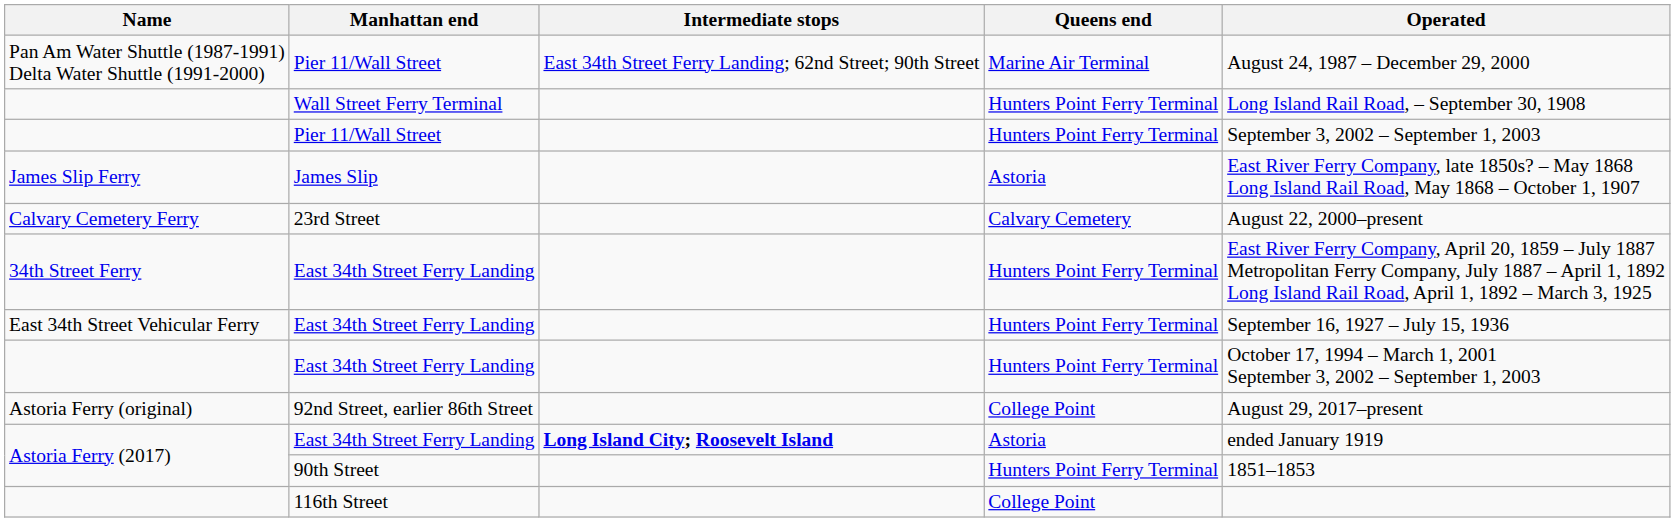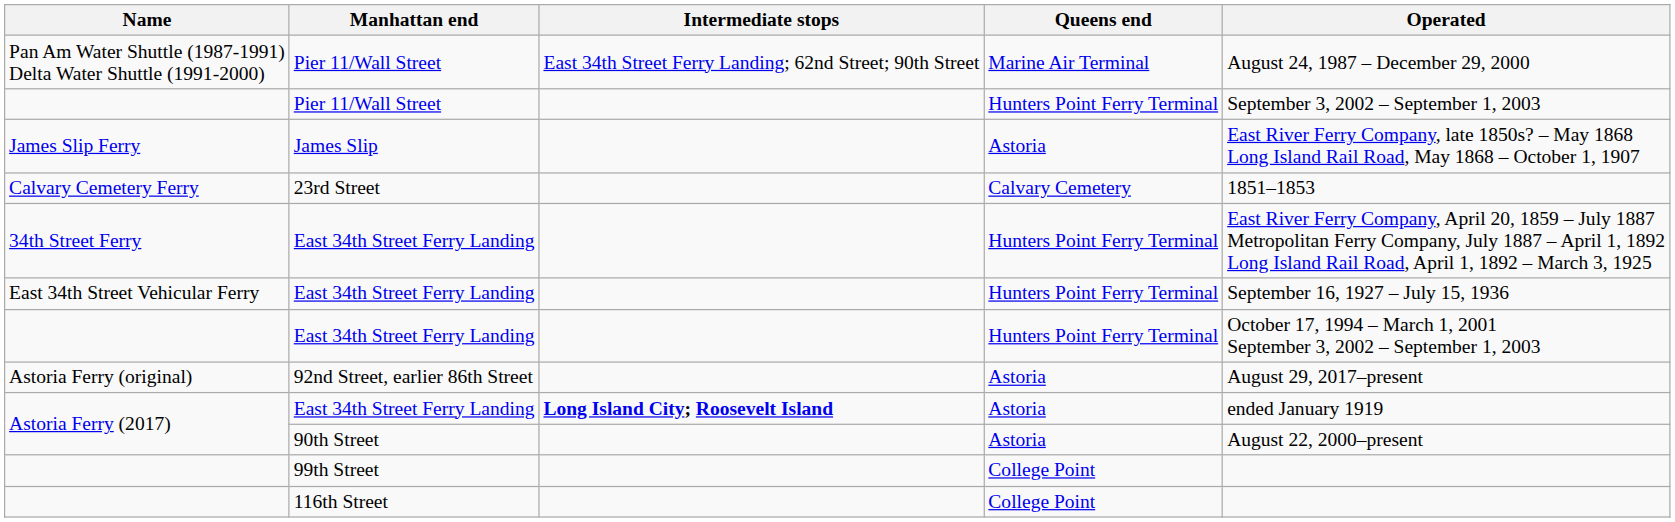- row: Wall Street Ferry Terminal | Hunters Point Ferry Terminal | Long Island Rail Road, – September 30, 1908
23rd Street | Operated: August 22, 2000–present -> 1851–1853
92nd Street, earlier 86th Street | Queens end: College Point -> Astoria
90th Street | Queens end: Hunters Point Ferry Terminal -> Astoria
90th Street | Operated: 1851–1853 -> August 22, 2000–present
+ row: 99th Street | College Point
